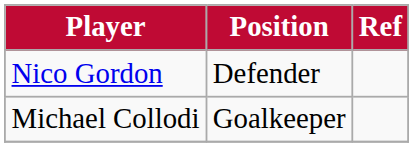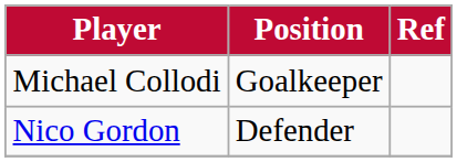rows swapped: Michael Collodi <-> Nico Gordon
